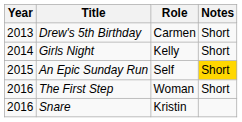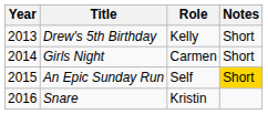Drew's 5th Birthday | Role: Carmen -> Kelly
Girls Night | Role: Kelly -> Carmen
- row: 2016 | The First Step | Woman | Short
